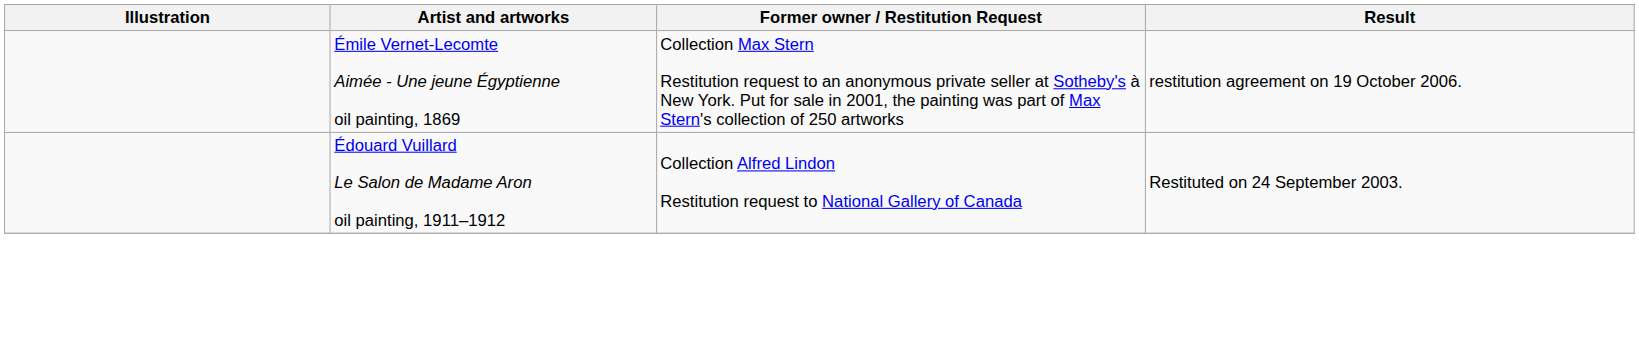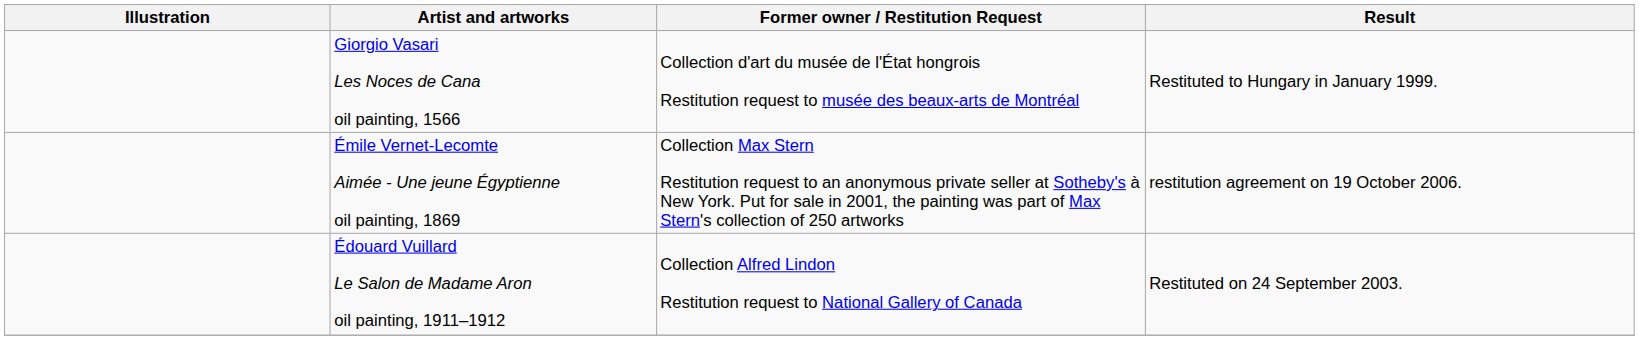+ row: Giorgio Vasari Les Noces de Cana oil painting, 1566 | Collection d'art du musée de l'État hongrois Restitution request to musée des beaux-arts de Montréal | Restituted to Hungary in January 1999.
